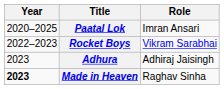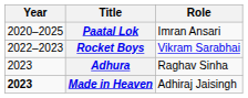Adhura | Role: Adhiraj Jaisingh -> Raghav Sinha
Made in Heaven | Role: Raghav Sinha -> Adhiraj Jaisingh
